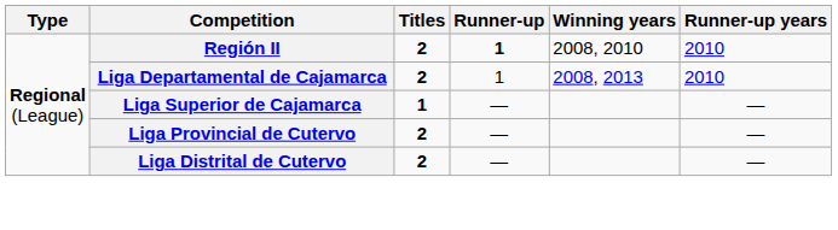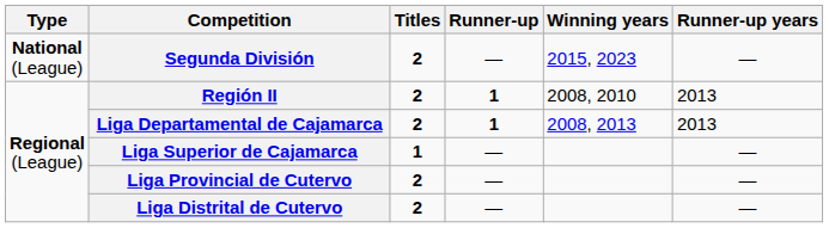+ row: National (League) | Segunda División | 2 | — | 2015, 2023 | —
Región II | Runner-up years: 2010 -> 2013
Liga Departamental de Cajamarca | Runner-up: normal -> bold
Liga Departamental de Cajamarca | Runner-up years: 2010 -> 2013
